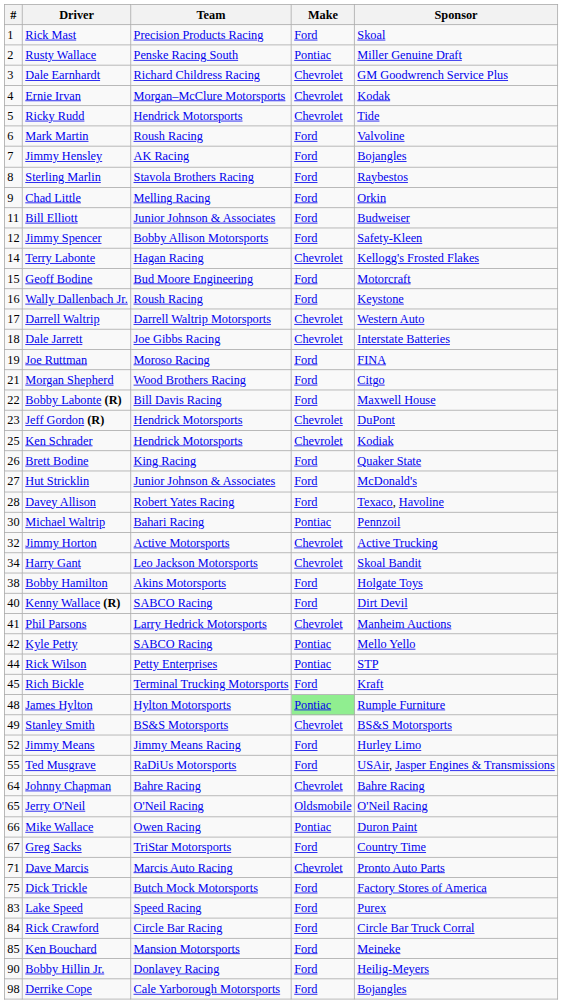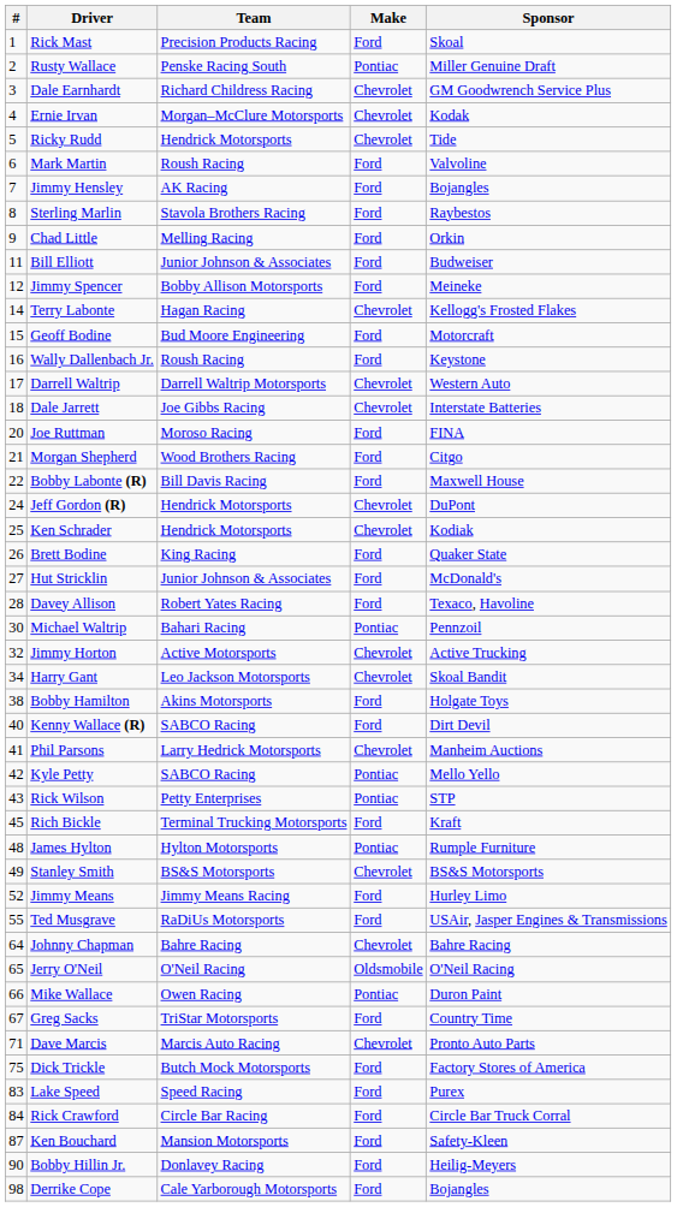Jimmy Spencer | Sponsor: Safety-Kleen -> Meineke
Joe Ruttman | #: 19 -> 20
Jeff Gordon (R) | #: 23 -> 24
Rick Wilson | #: 44 -> 43
James Hylton | Make: lightgreen background -> no background
Ken Bouchard | #: 85 -> 87
Ken Bouchard | Sponsor: Meineke -> Safety-Kleen
